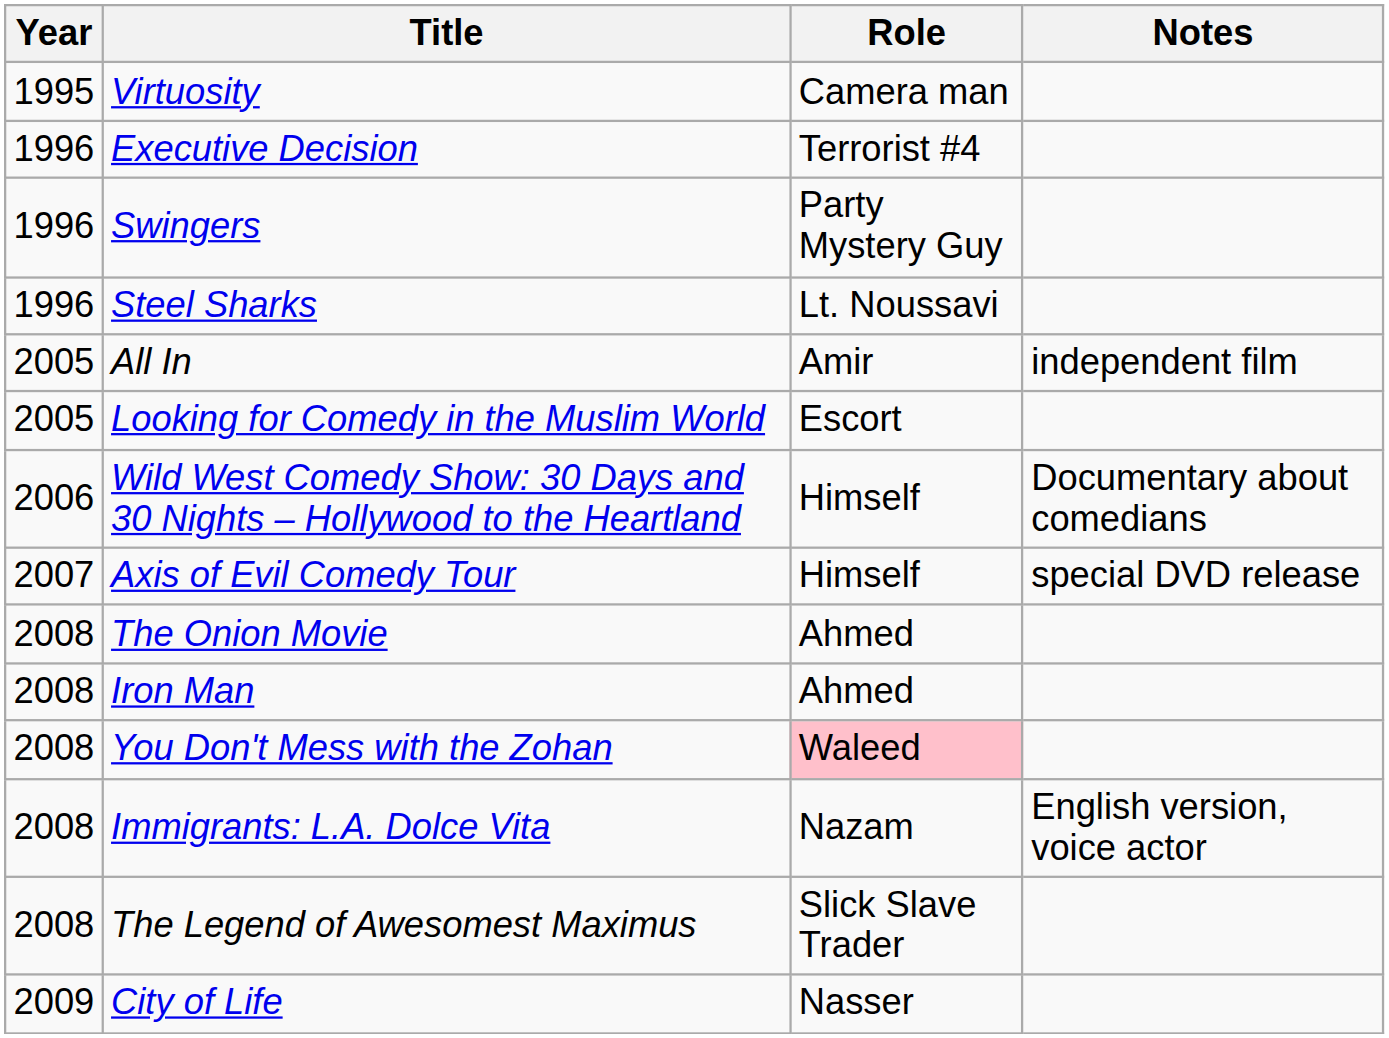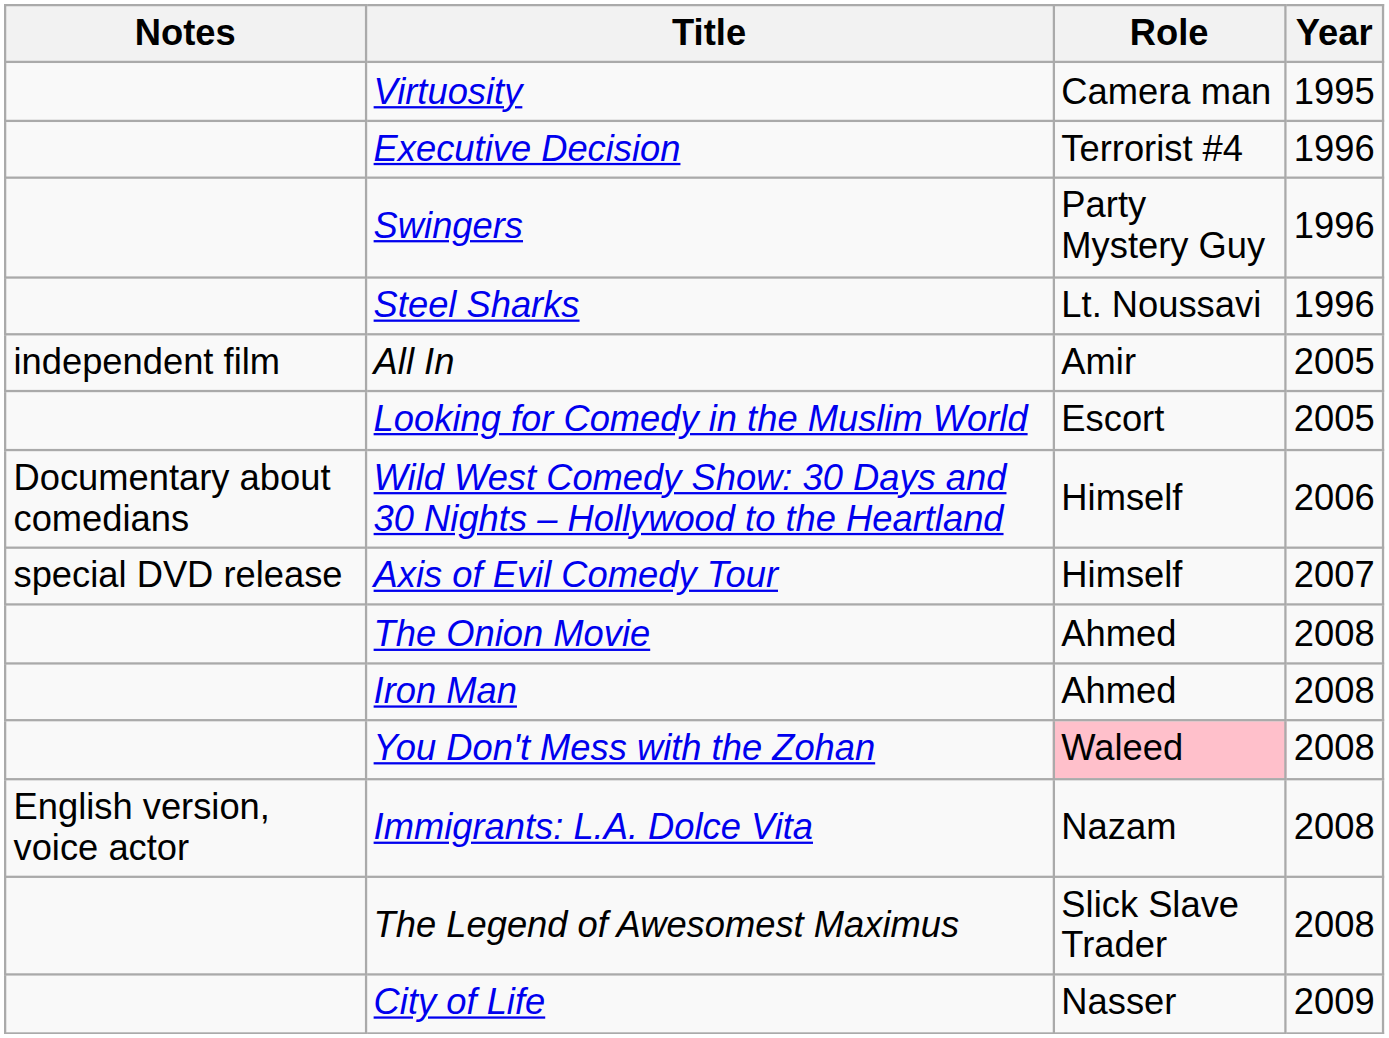columns swapped: Year <-> Notes
